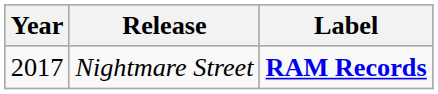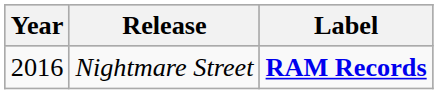Nightmare Street | Year: 2017 -> 2016
